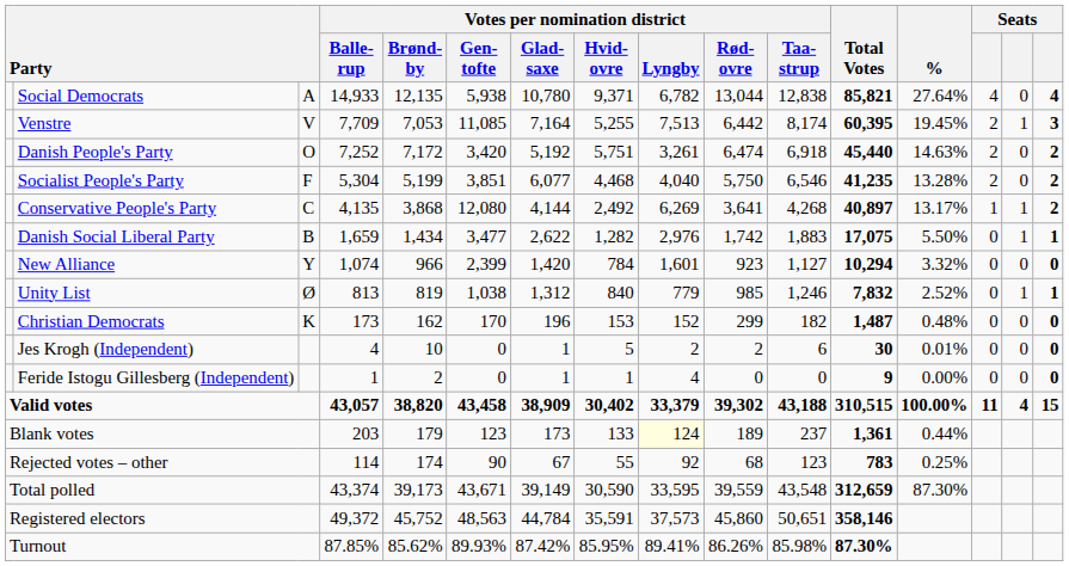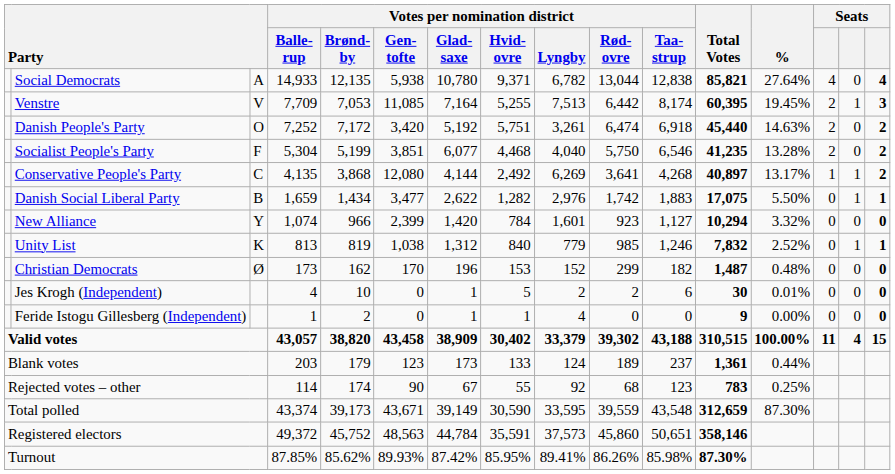Unity List | column 3: Ø -> K
Christian Democrats | column 3: K -> Ø
Blank votes | Votes per nomination district / Lyngby: lightyellow background -> no background
